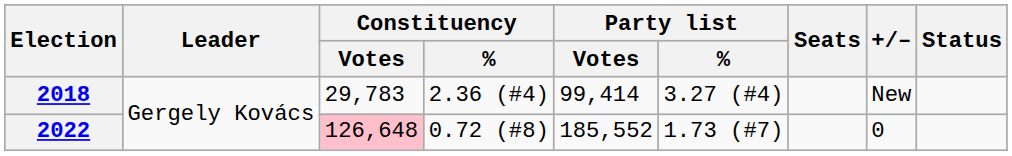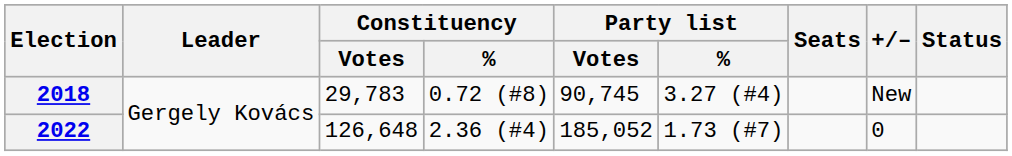2018 | Constituency / %: 2.36 (#4) -> 0.72 (#8)
2018 | Party list / Votes: 99,414 -> 90,745
2022 | Constituency / Votes: pink background -> no background
2022 | Constituency / %: 0.72 (#8) -> 2.36 (#4)
2022 | Party list / Votes: 185,552 -> 185,052
